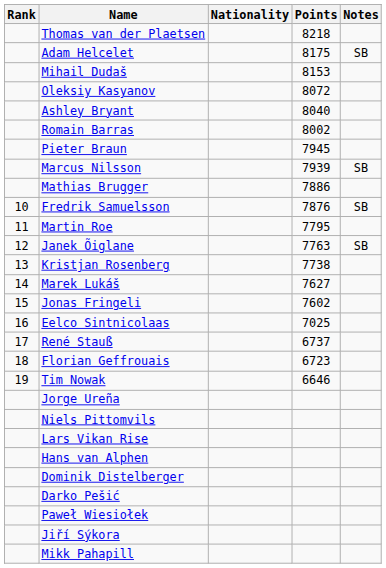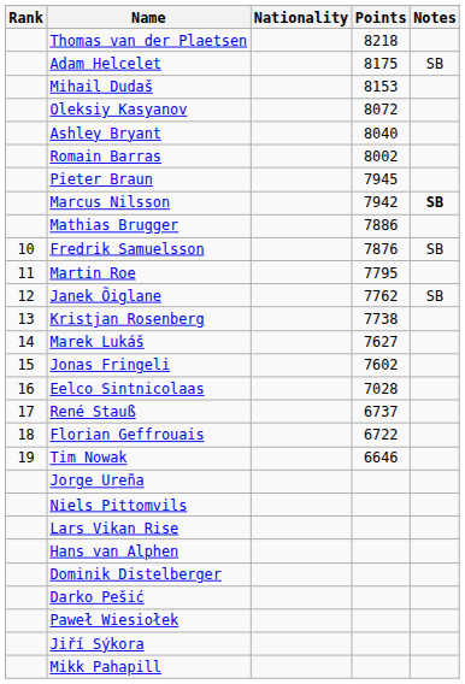Marcus Nilsson | Points: 7939 -> 7942
Marcus Nilsson | Notes: normal -> bold
Janek Õiglane | Points: 7763 -> 7762
Eelco Sintnicolaas | Points: 7025 -> 7028
Florian Geffrouais | Points: 6723 -> 6722
